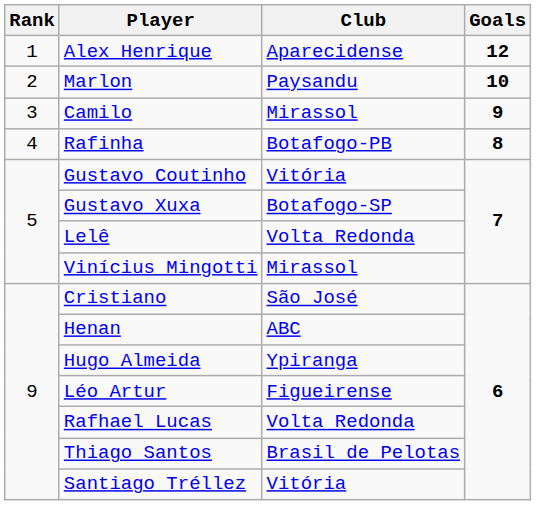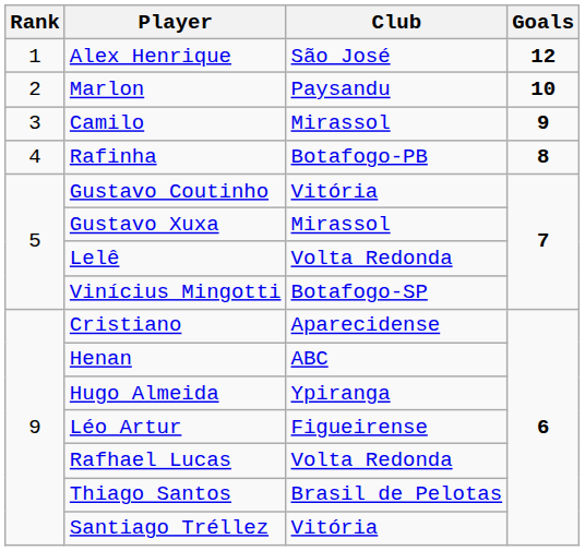Alex Henrique | Club: Aparecidense -> São José
Gustavo Xuxa | Club: Botafogo-SP -> Mirassol
Vinícius Mingotti | Club: Mirassol -> Botafogo-SP
Cristiano | Club: São José -> Aparecidense
